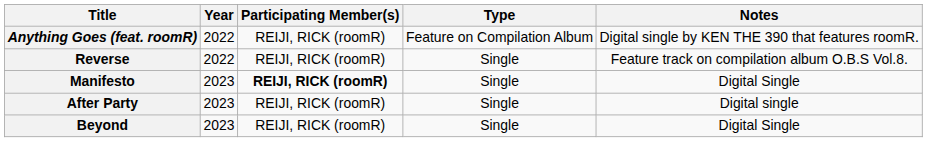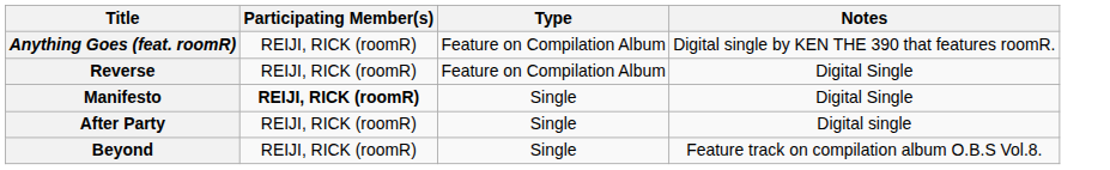- column: Year | 2022 | 2022 | 2023 | 2023 | 2023
Reverse | Type: Single -> Feature on Compilation Album
Reverse | Notes: Feature track on compilation album O.B.S Vol.8. -> Digital Single
Beyond | Notes: Digital Single -> Feature track on compilation album O.B.S Vol.8.
